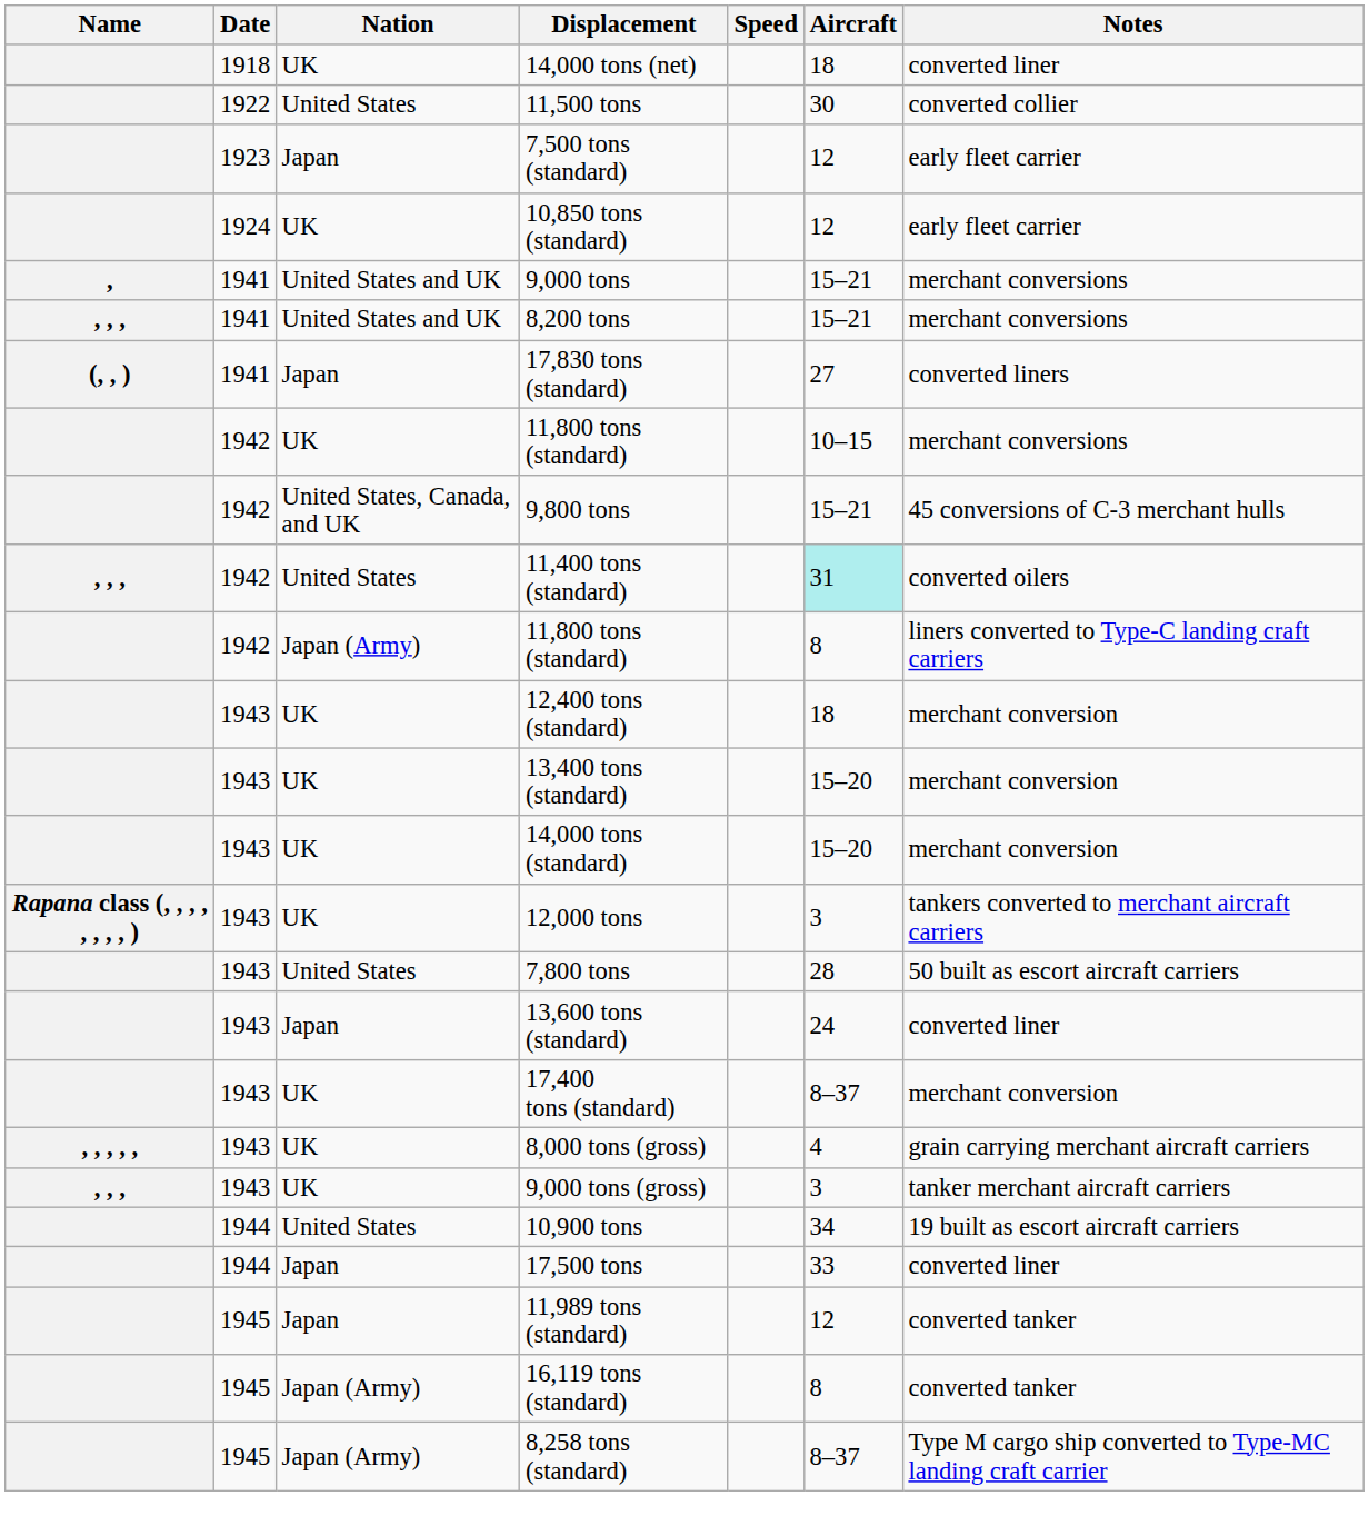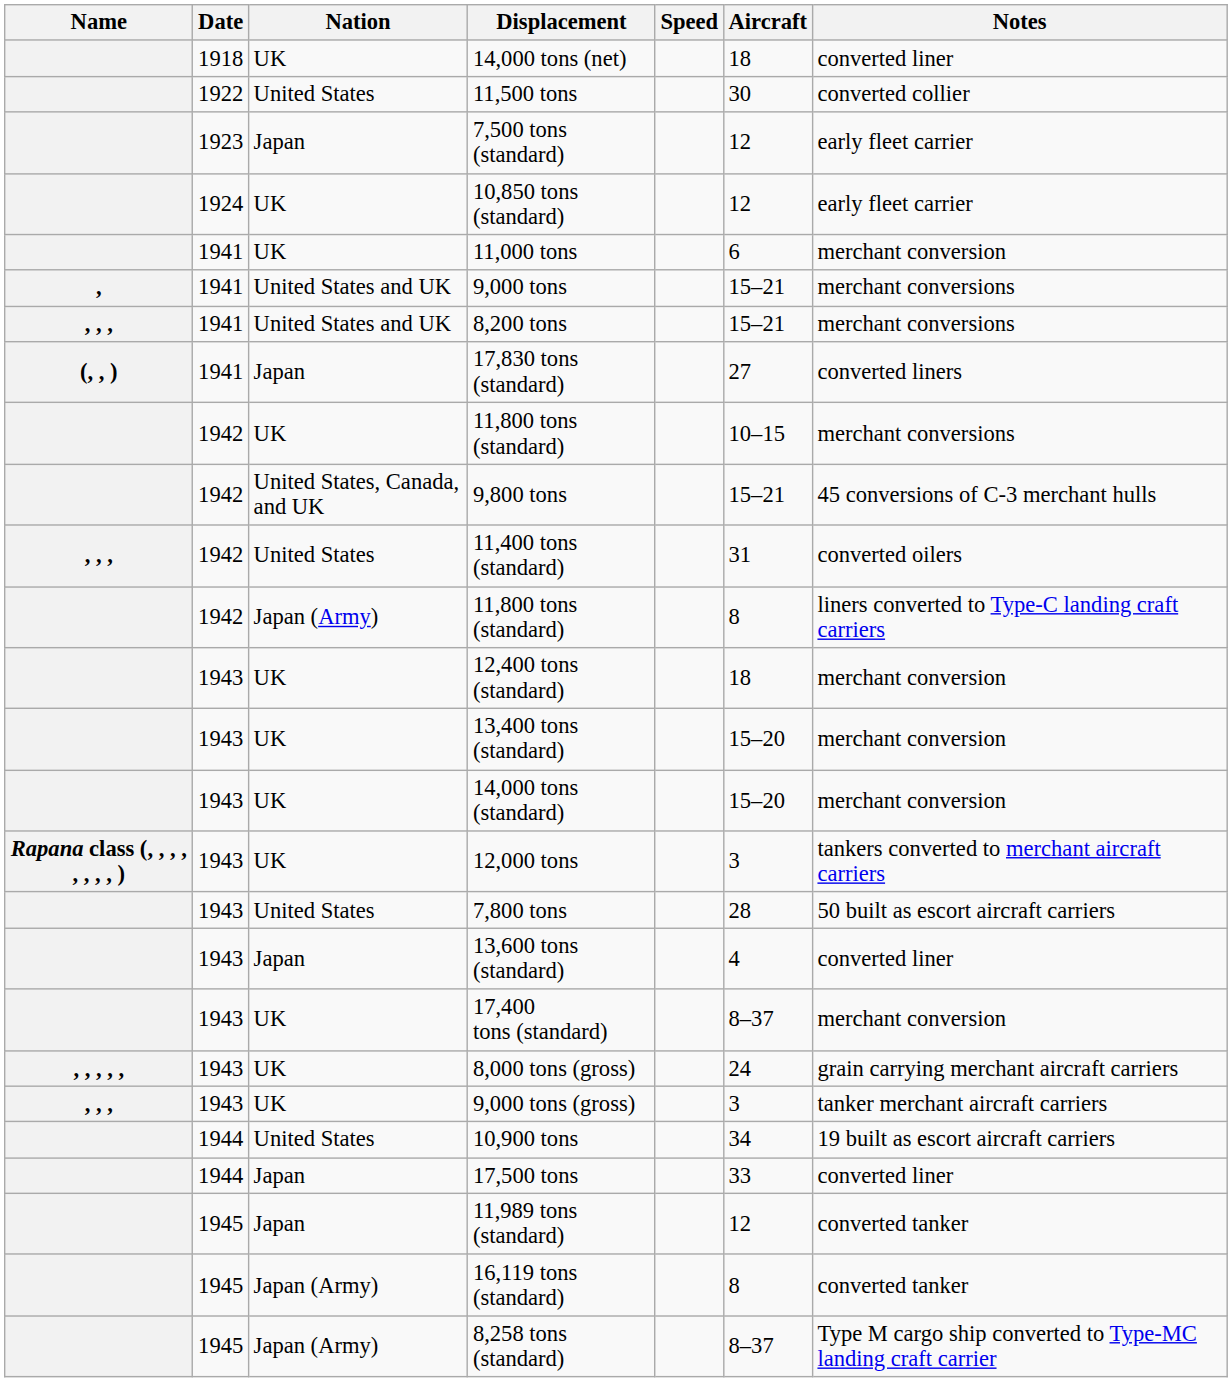+ row: 1941 | UK | 11,000 tons | 6 | merchant conversion
11,400 tons (standard) | Aircraft: paleturquoise background -> no background
13,600 tons (standard) | Aircraft: 24 -> 4
8,000 tons (gross) | Aircraft: 4 -> 24
